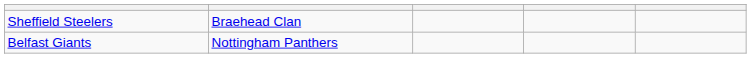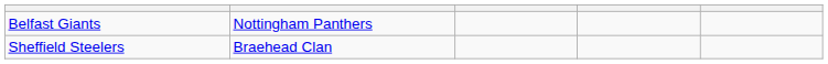rows swapped: Belfast Giants <-> Sheffield Steelers
